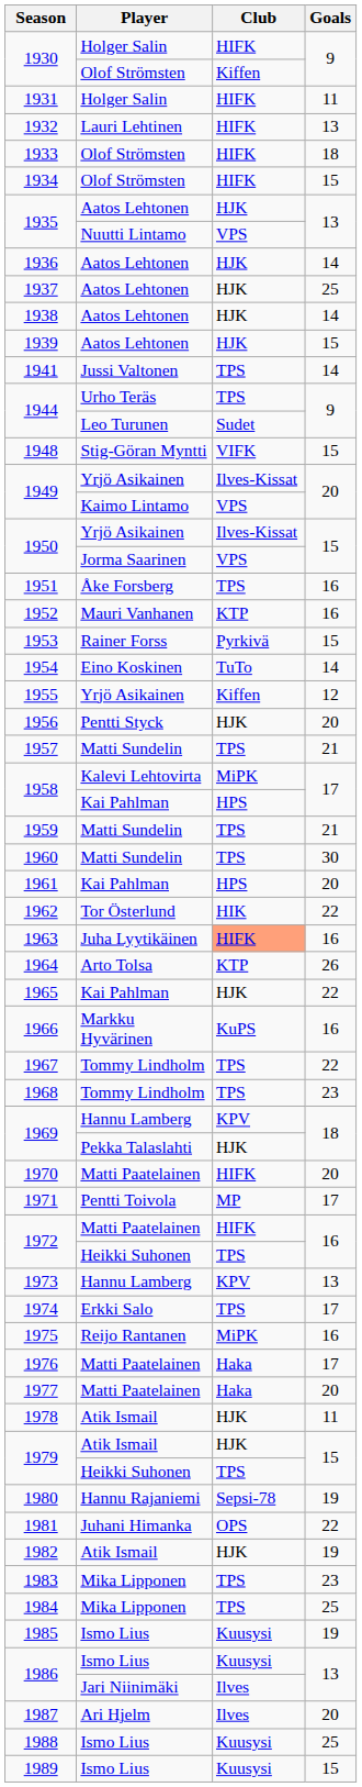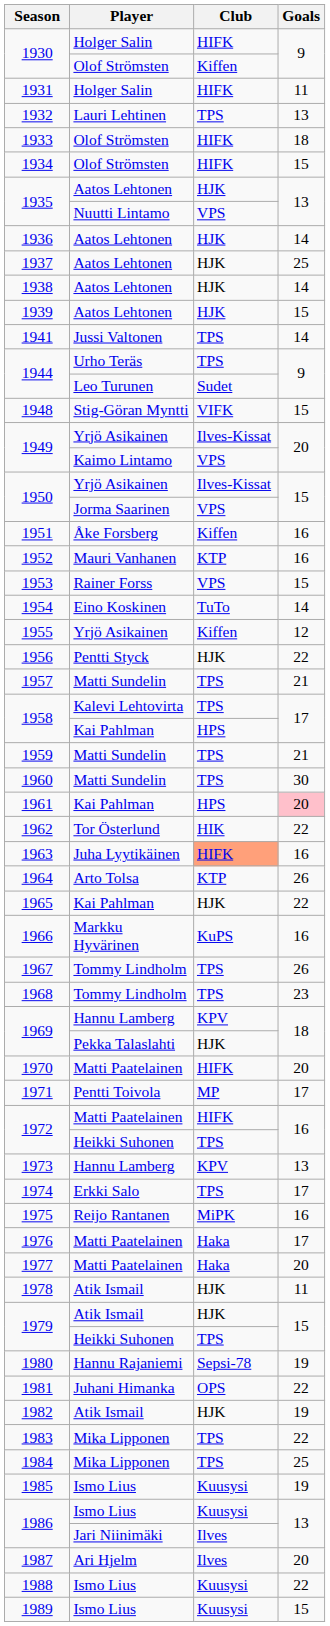1932 | Club: HIFK -> TPS
1951 | Club: TPS -> Kiffen
1953 | Club: Pyrkivä -> VPS
1956 | Goals: 20 -> 22
1958 / Kalevi Lehtovirta | Club: MiPK -> TPS
1961 | Goals: no background -> pink background
1967 | Goals: 22 -> 26
1983 | Goals: 23 -> 22
1988 | Goals: 25 -> 22
